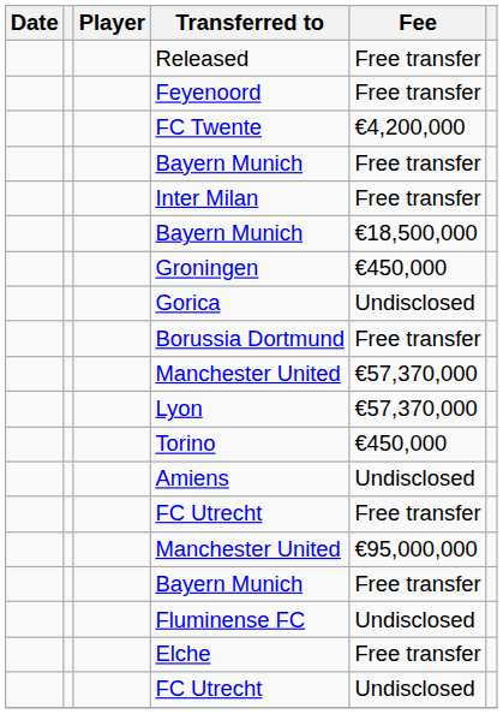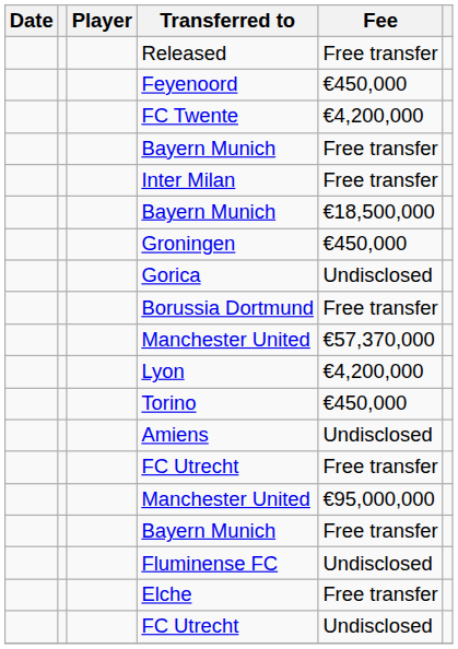Feyenoord | Fee: Free transfer -> €450,000
Lyon | Fee: €57,370,000 -> €4,200,000
